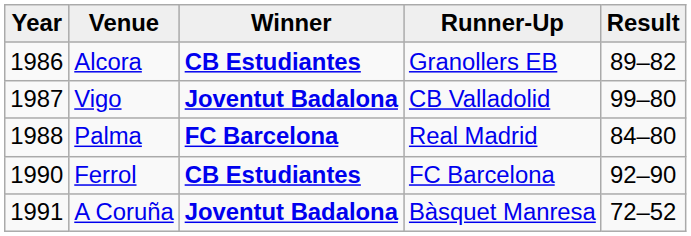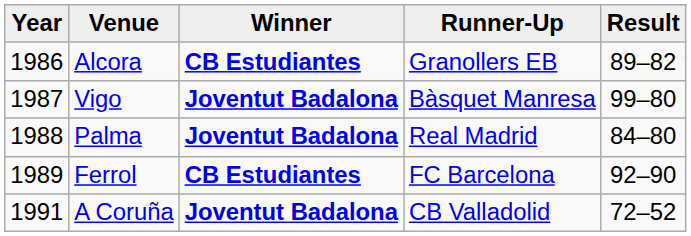Vigo | Runner-Up: CB Valladolid -> Bàsquet Manresa
Palma | Winner: FC Barcelona -> Joventut Badalona
Ferrol | Year: 1990 -> 1989
A Coruña | Runner-Up: Bàsquet Manresa -> CB Valladolid
